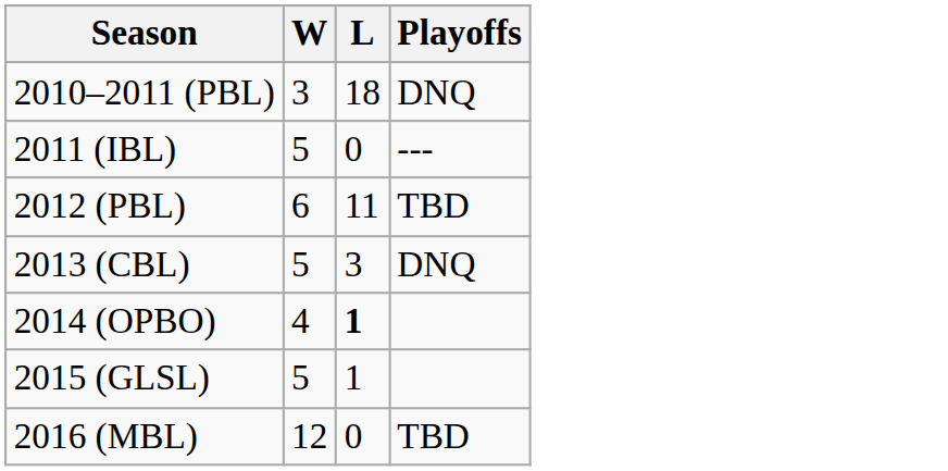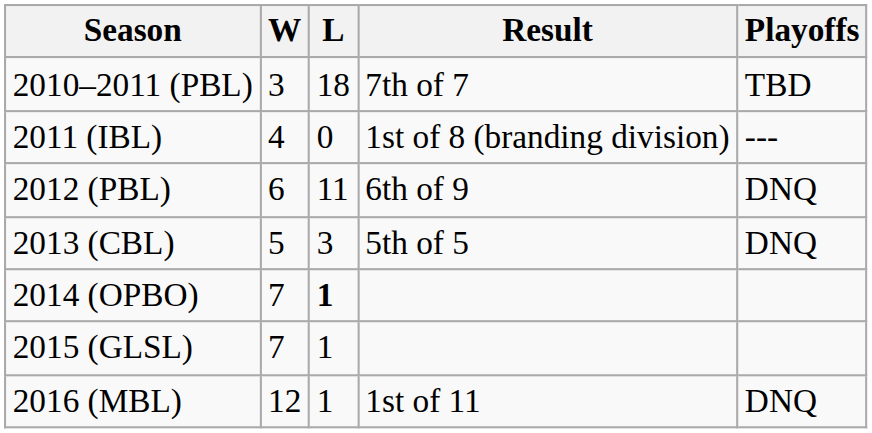+ column: Result | 7th of 7 | 1st of 8 (branding division) | 6th of 9 | 5th of 5 | 1st of 11
2010–2011 (PBL) | Playoffs: DNQ -> TBD
2011 (IBL) | W: 5 -> 4
2012 (PBL) | Playoffs: TBD -> DNQ
2014 (OPBO) | W: 4 -> 7
2015 (GLSL) | W: 5 -> 7
2016 (MBL) | L: 0 -> 1
2016 (MBL) | Playoffs: TBD -> DNQ
